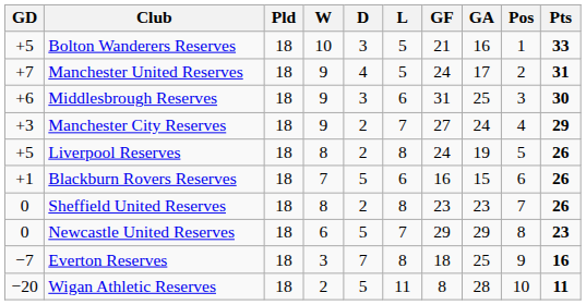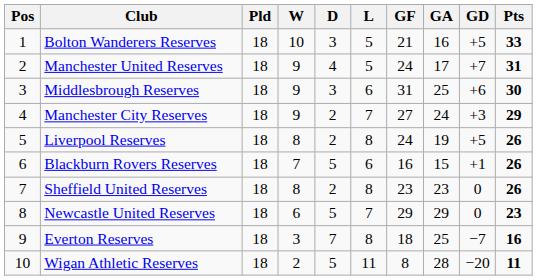columns swapped: Pos <-> GD
